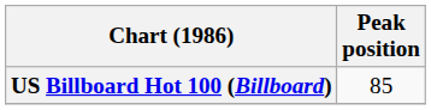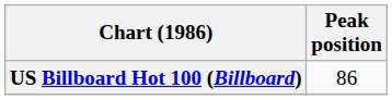US Billboard Hot 100 (Billboard) | Peak position: 85 -> 86
